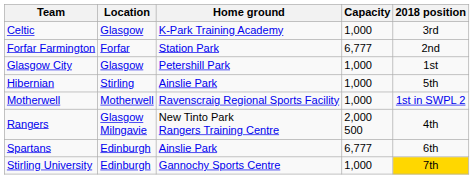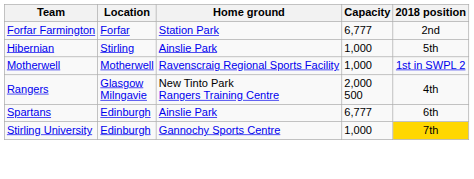- row: Celtic | Glasgow | K-Park Training Academy | 1,000 | 3rd
- row: Glasgow City | Glasgow | Petershill Park | 1,000 | 1st
